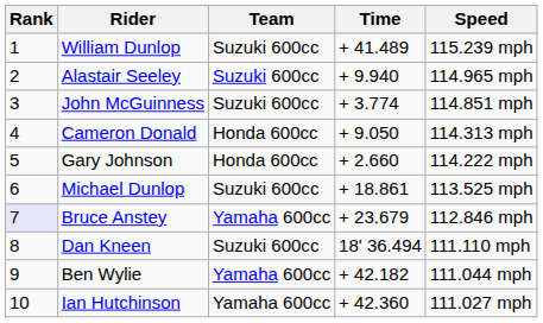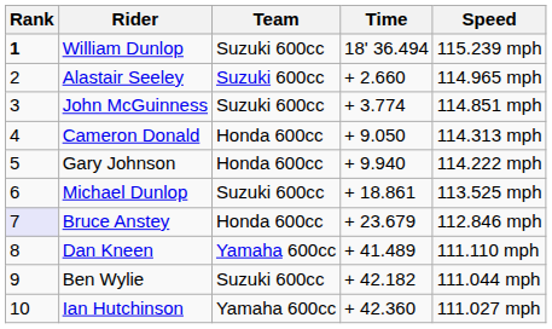William Dunlop | Rank: normal -> bold
William Dunlop | Time: + 41.489 -> 18' 36.494
Alastair Seeley | Time: + 9.940 -> + 2.660
Gary Johnson | Time: + 2.660 -> + 9.940
Bruce Anstey | Team: Yamaha 600cc -> Honda 600cc
Dan Kneen | Team: Suzuki 600cc -> Yamaha 600cc
Dan Kneen | Time: 18' 36.494 -> + 41.489
Ben Wylie | Team: Yamaha 600cc -> Suzuki 600cc
